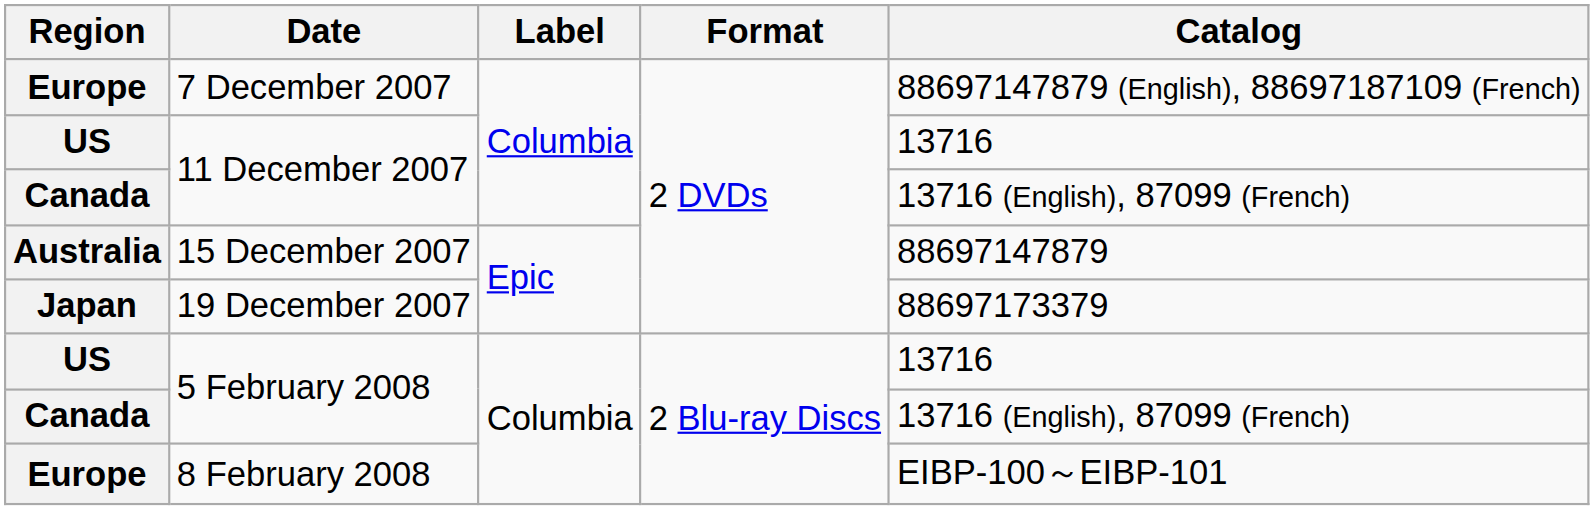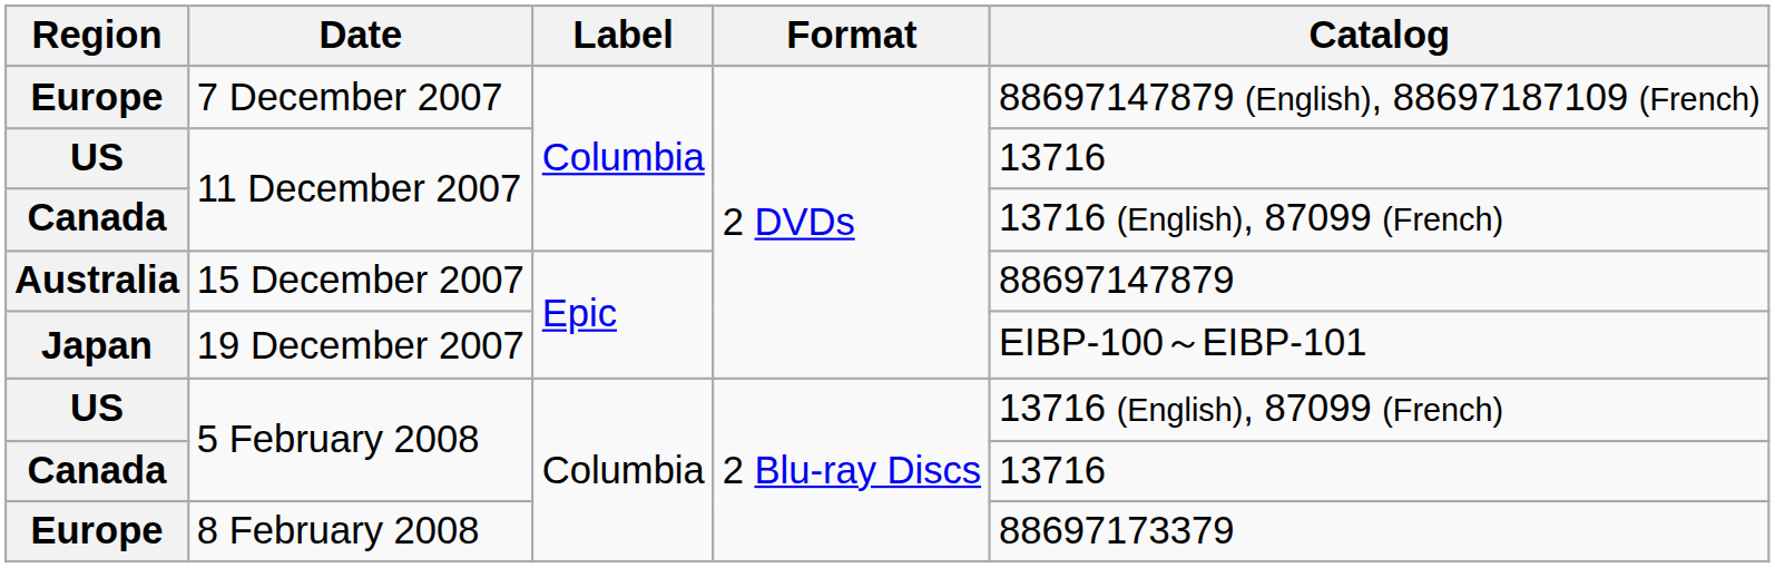19 December 2007 | Catalog: 88697173379 -> EIBP-100～EIBP-101
US / 5 February 2008 | Catalog: 13716 -> 13716 (English), 87099 (French)
Canada / 5 February 2008 | Catalog: 13716 (English), 87099 (French) -> 13716
8 February 2008 | Catalog: EIBP-100～EIBP-101 -> 88697173379
